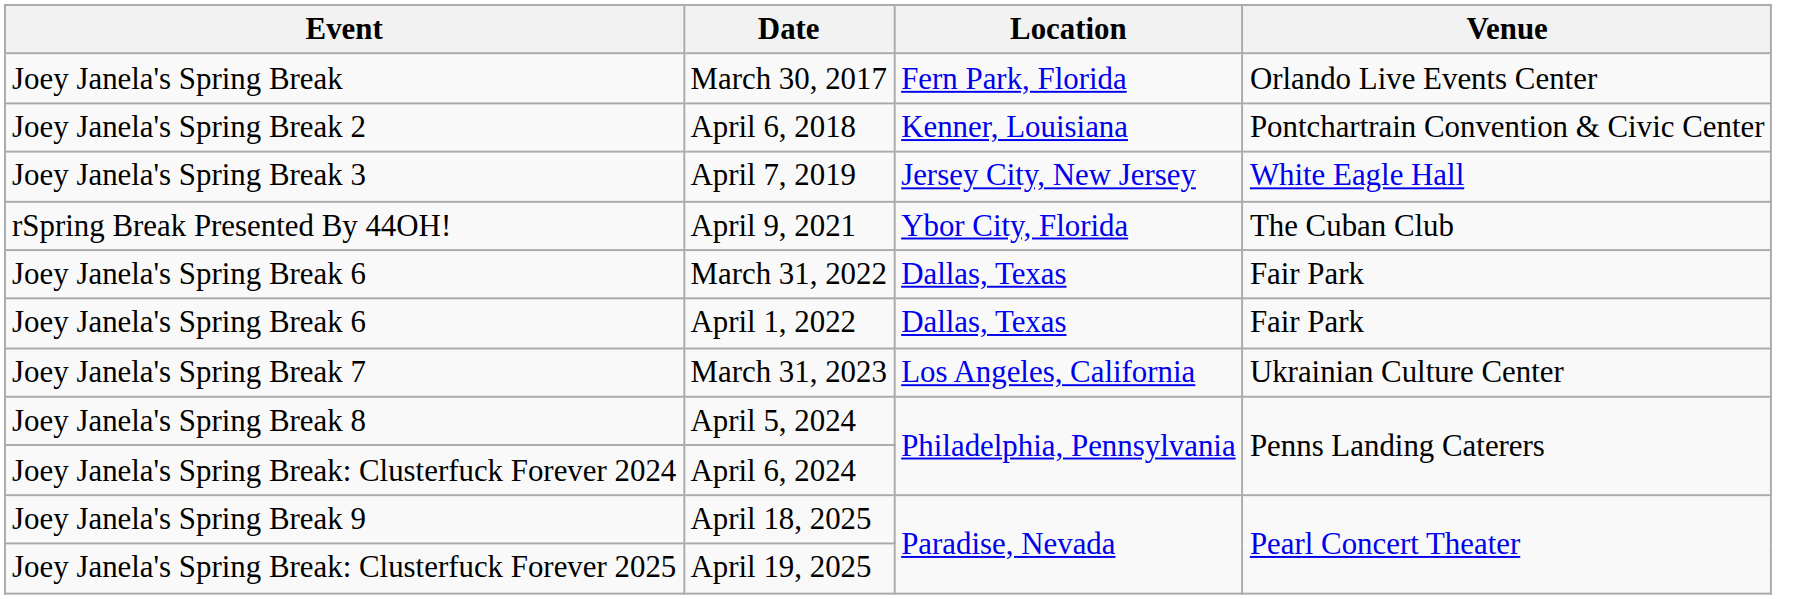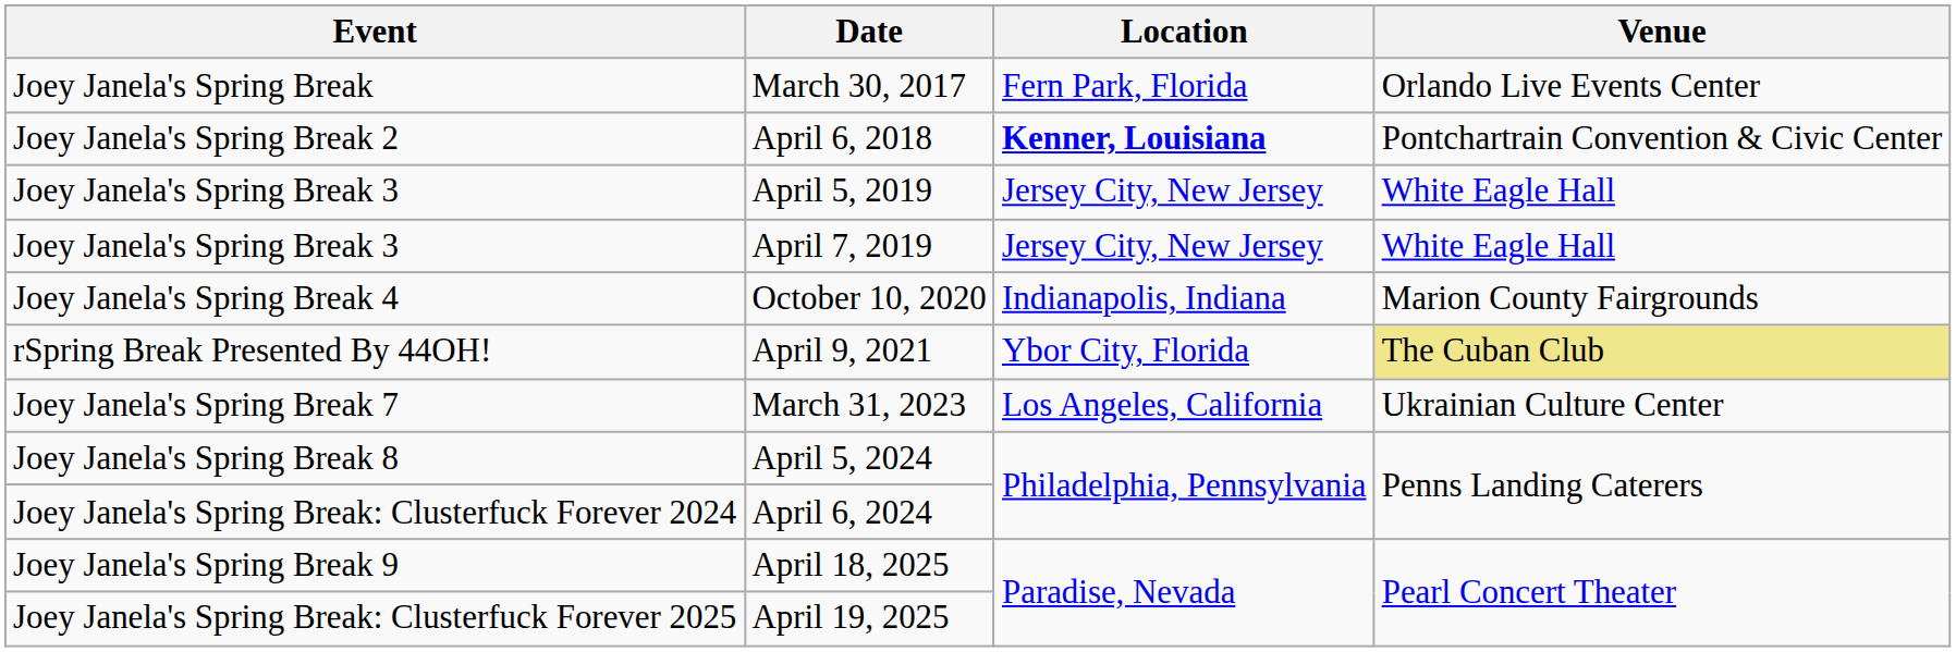April 6, 2018 | Location: normal -> bold
+ row: Joey Janela's Spring Break 3 | April 5, 2019 | Jersey City, New Jersey | White Eagle Hall
+ row: Joey Janela's Spring Break 4 | October 10, 2020 | Indianapolis, Indiana | Marion County Fairgrounds
April 9, 2021 | Venue: no background -> khaki background
- row: Joey Janela's Spring Break 6 | March 31, 2022 | Dallas, Texas | Fair Park
- row: Joey Janela's Spring Break 6 | April 1, 2022 | Dallas, Texas | Fair Park
